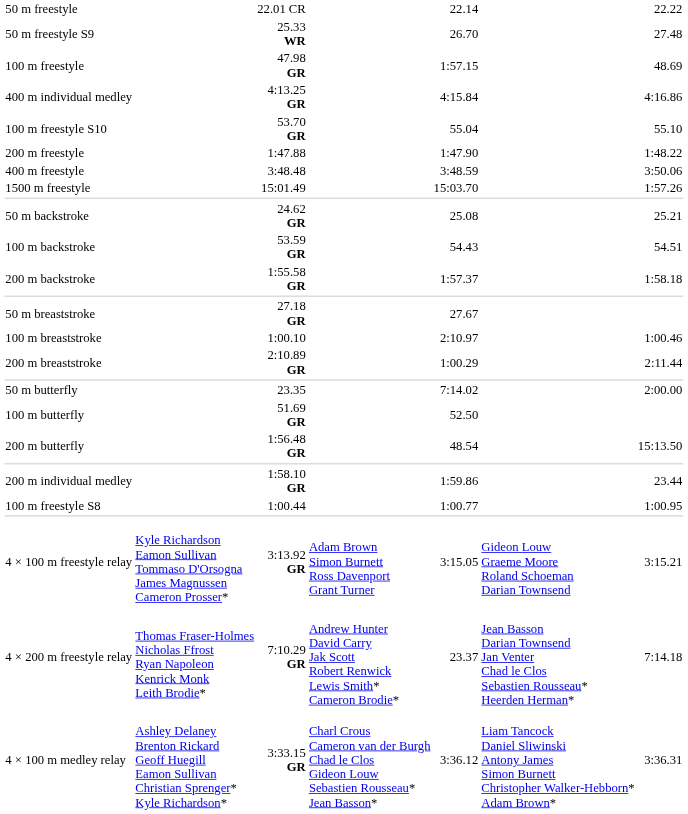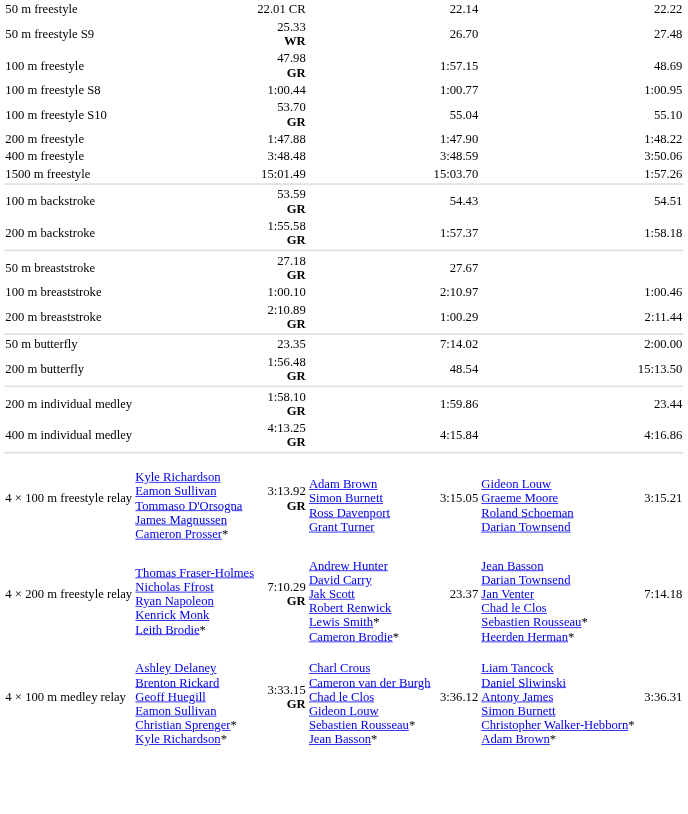rows swapped: 100 m freestyle S8 <-> 400 m individual medley
- row: 50 m backstroke | 24.62 GR | 25.08 | 25.21
- row: 100 m butterfly | 51.69 GR | 52.50
